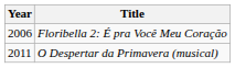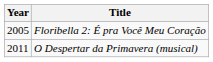Floribella 2: É pra Você Meu Coração | Year: 2006 -> 2005
